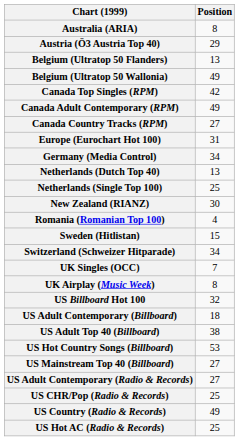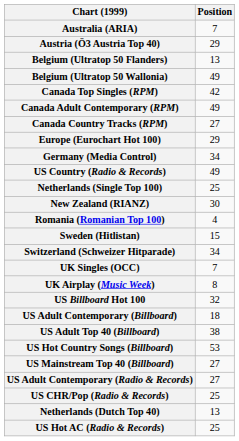Australia (ARIA) | Position: 8 -> 7
Europe (Eurochart Hot 100) | Position: 31 -> 29
rows swapped: Netherlands (Dutch Top 40) <-> US Country (Radio & Records)
